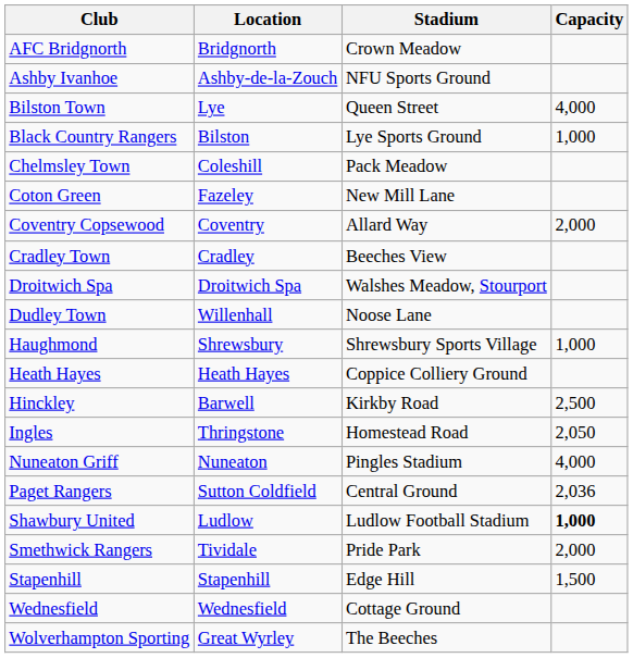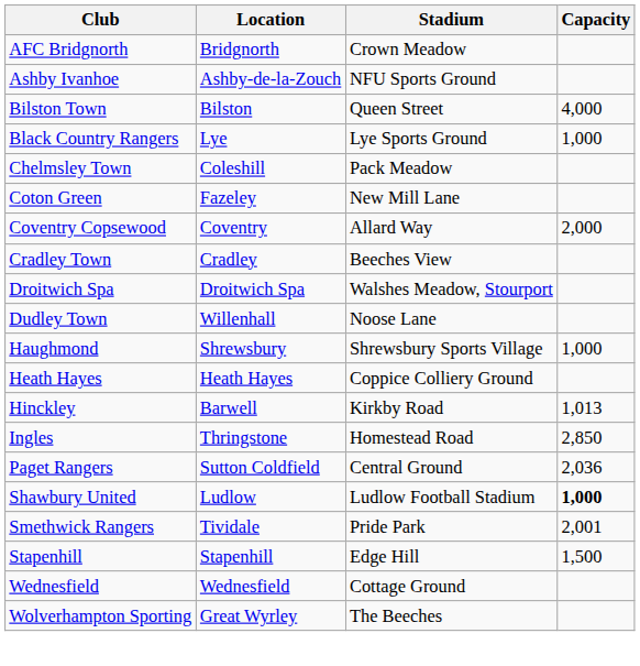Bilston Town | Location: Lye -> Bilston
Black Country Rangers | Location: Bilston -> Lye
Hinckley | Capacity: 2,500 -> 1,013
Ingles | Capacity: 2,050 -> 2,850
- row: Nuneaton Griff | Nuneaton | Pingles Stadium | 4,000
Smethwick Rangers | Capacity: 2,000 -> 2,001
